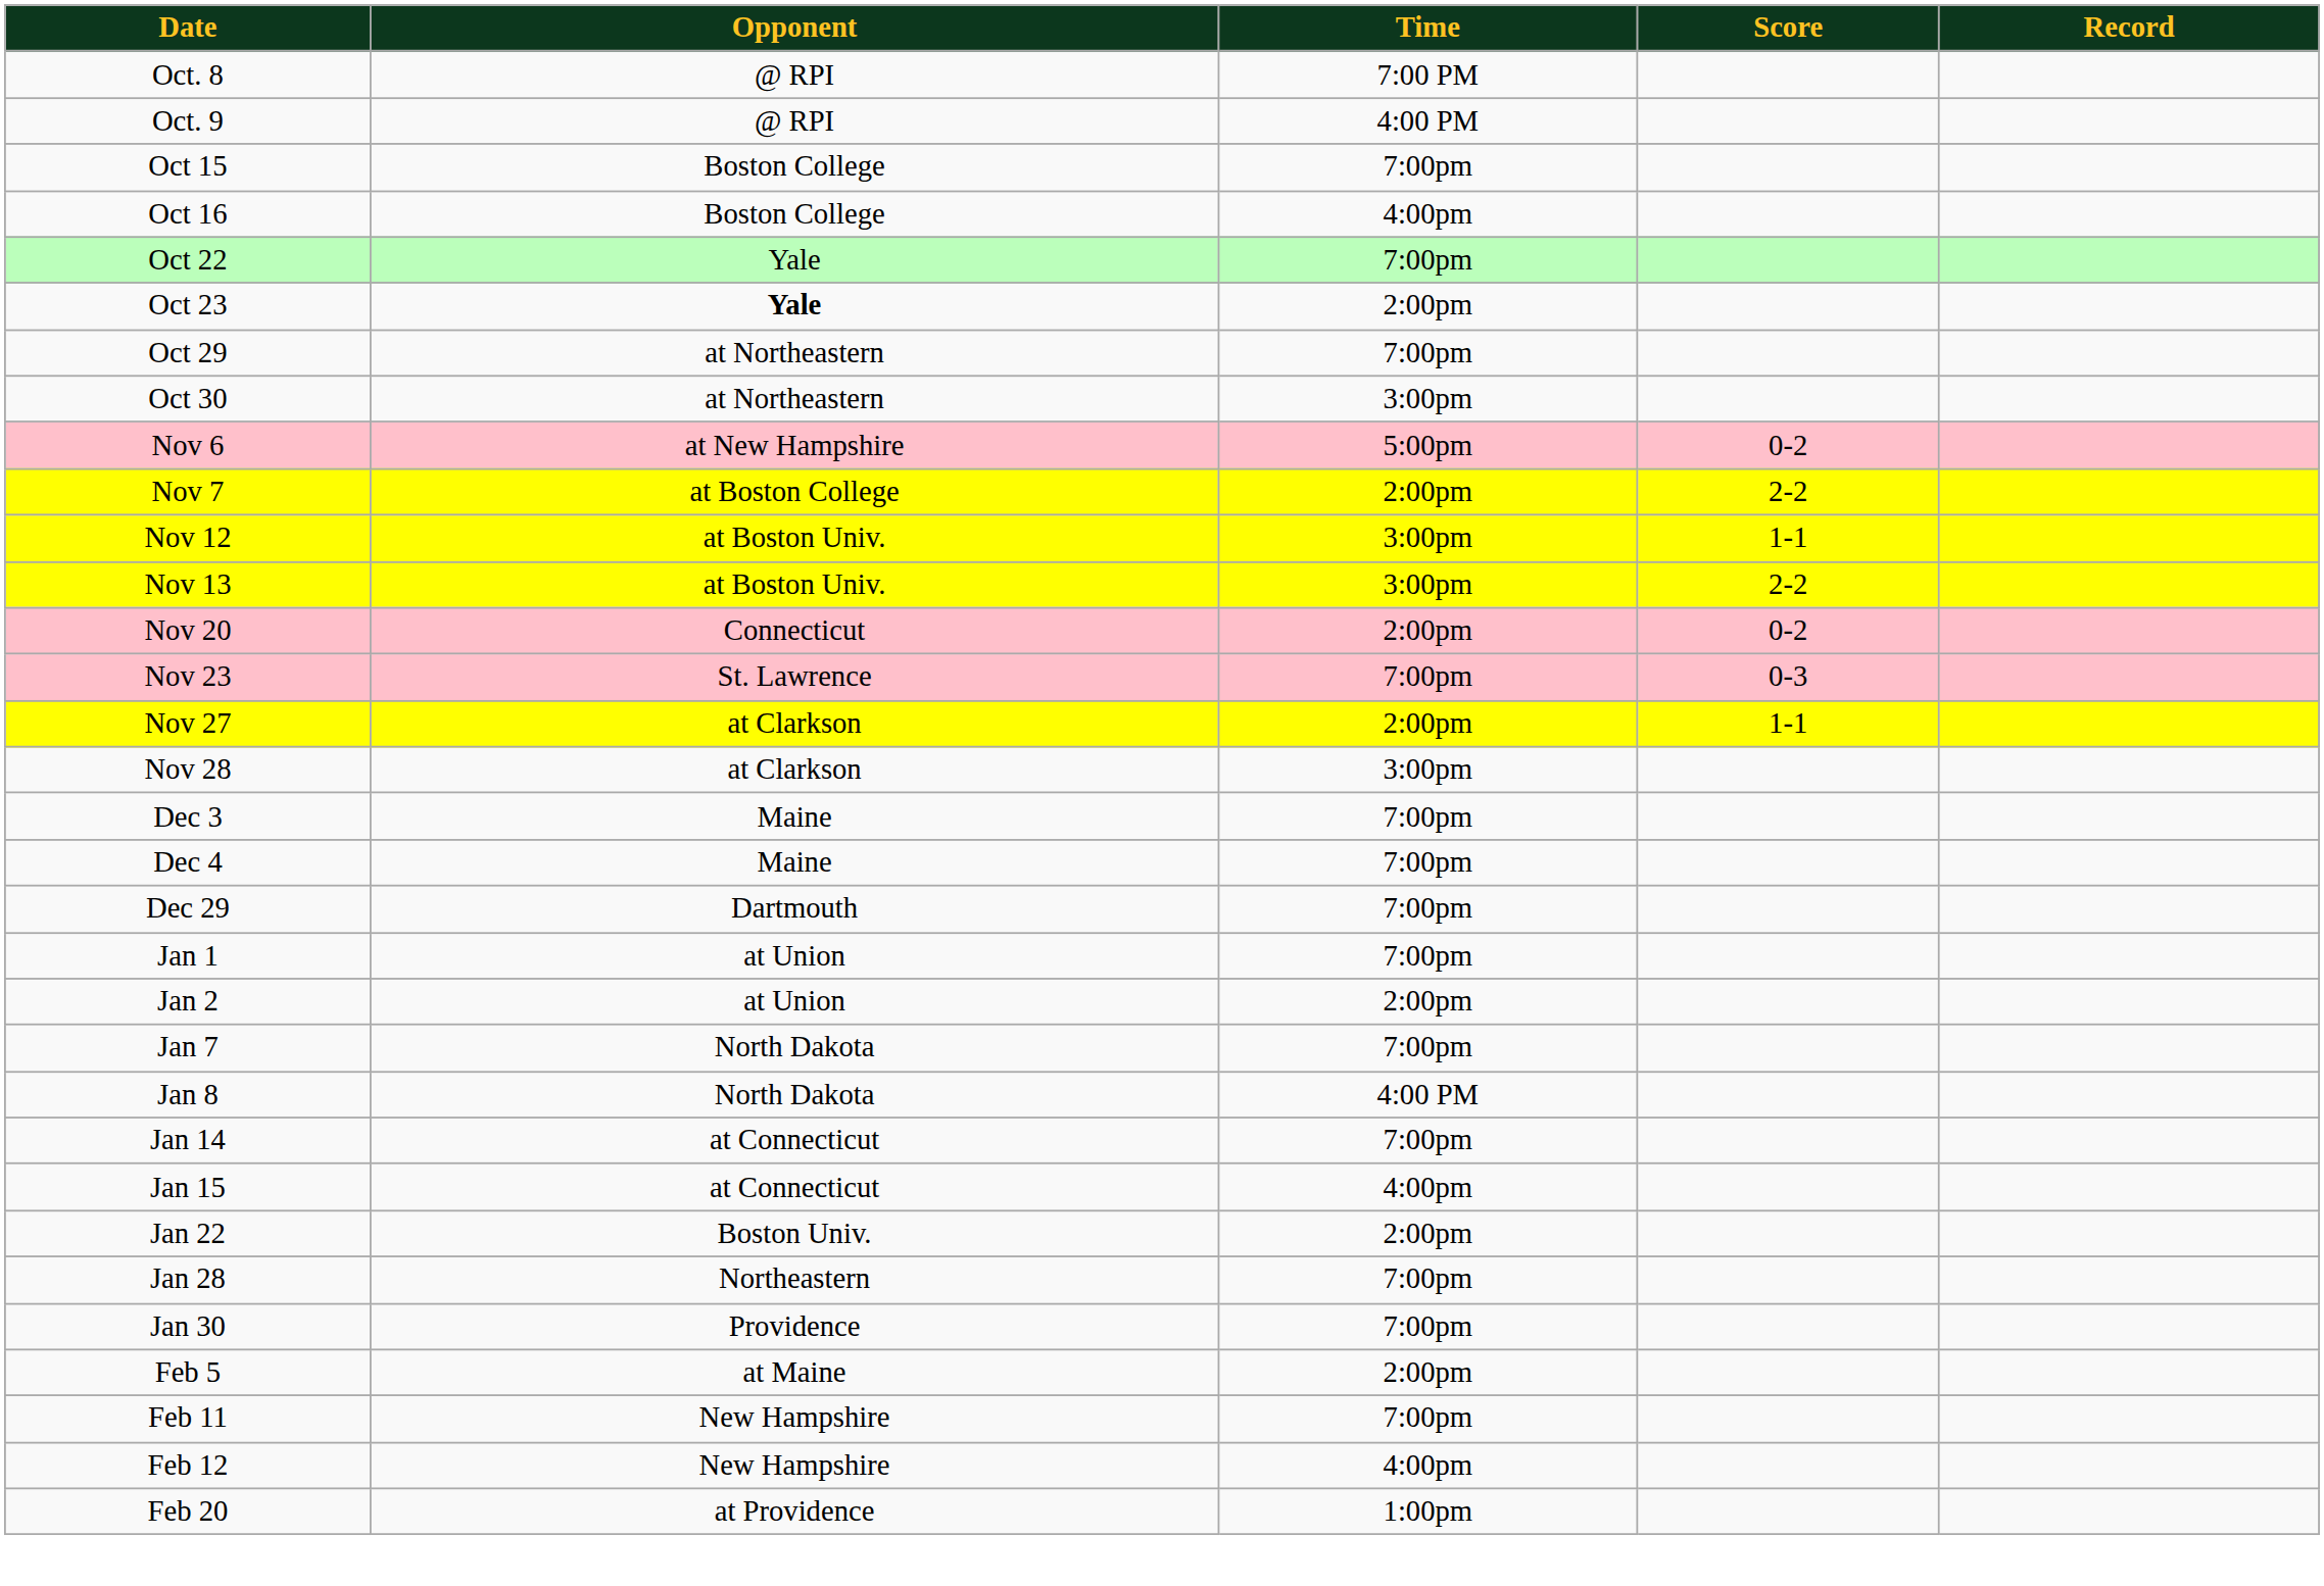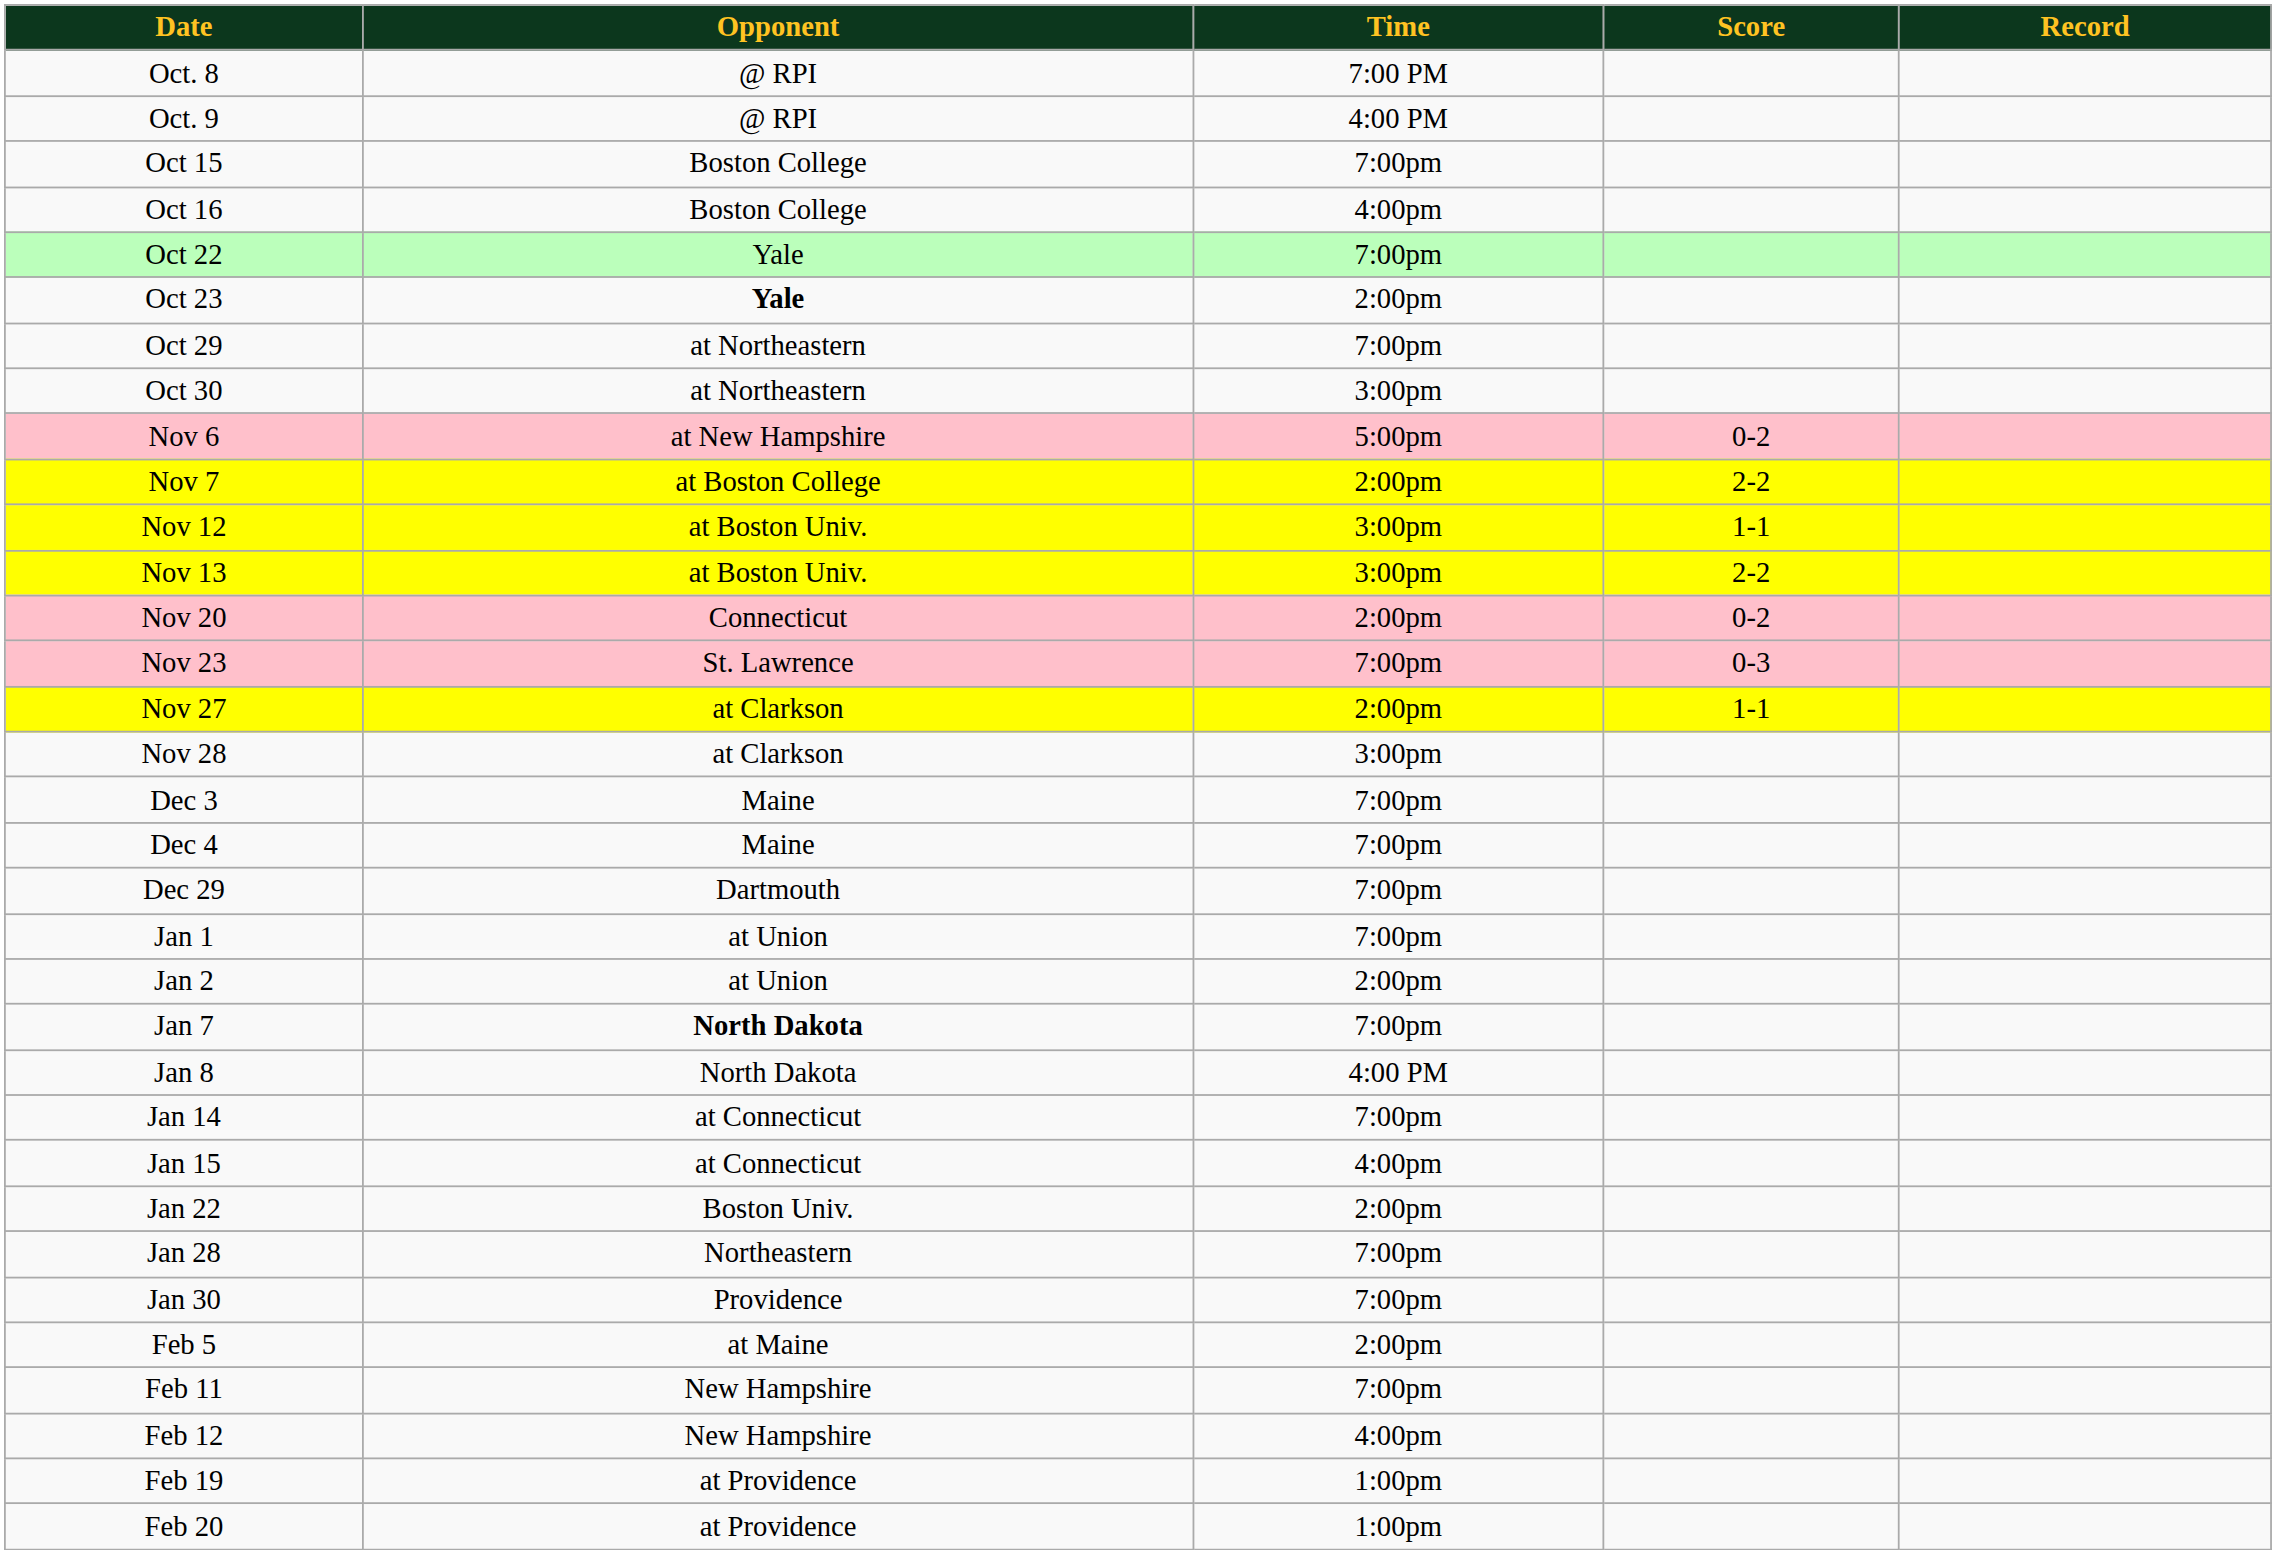Jan 7 | Opponent: normal -> bold
+ row: Feb 19 | at Providence | 1:00pm
